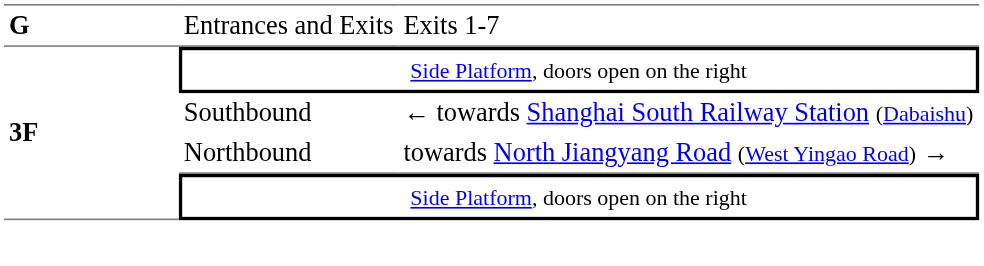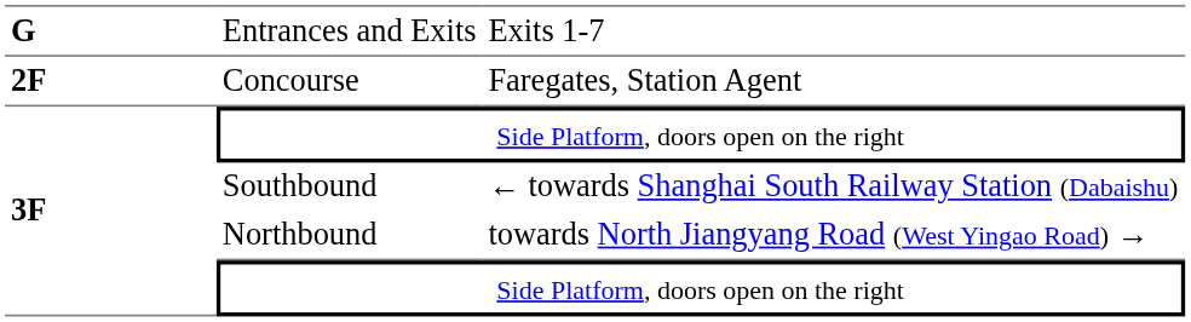+ row: 2F | Concourse | Faregates, Station Agent
